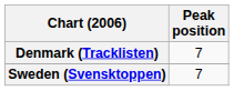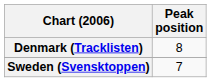Denmark (Tracklisten) | Peak position: 7 -> 8
